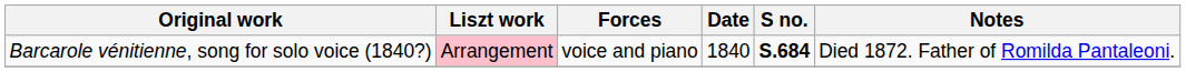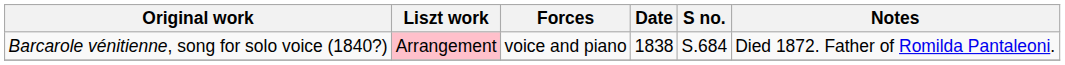Barcarole vénitienne, song for solo voice (1840?) | Date: 1840 -> 1838
Barcarole vénitienne, song for solo voice (1840?) | S no.: bold -> normal
